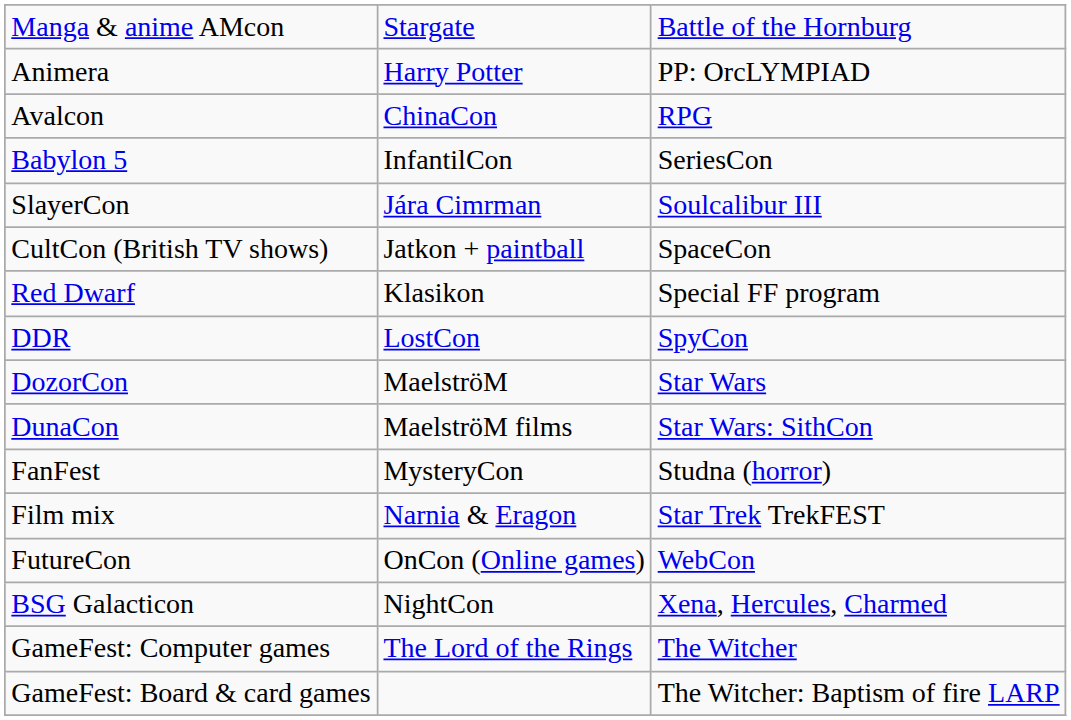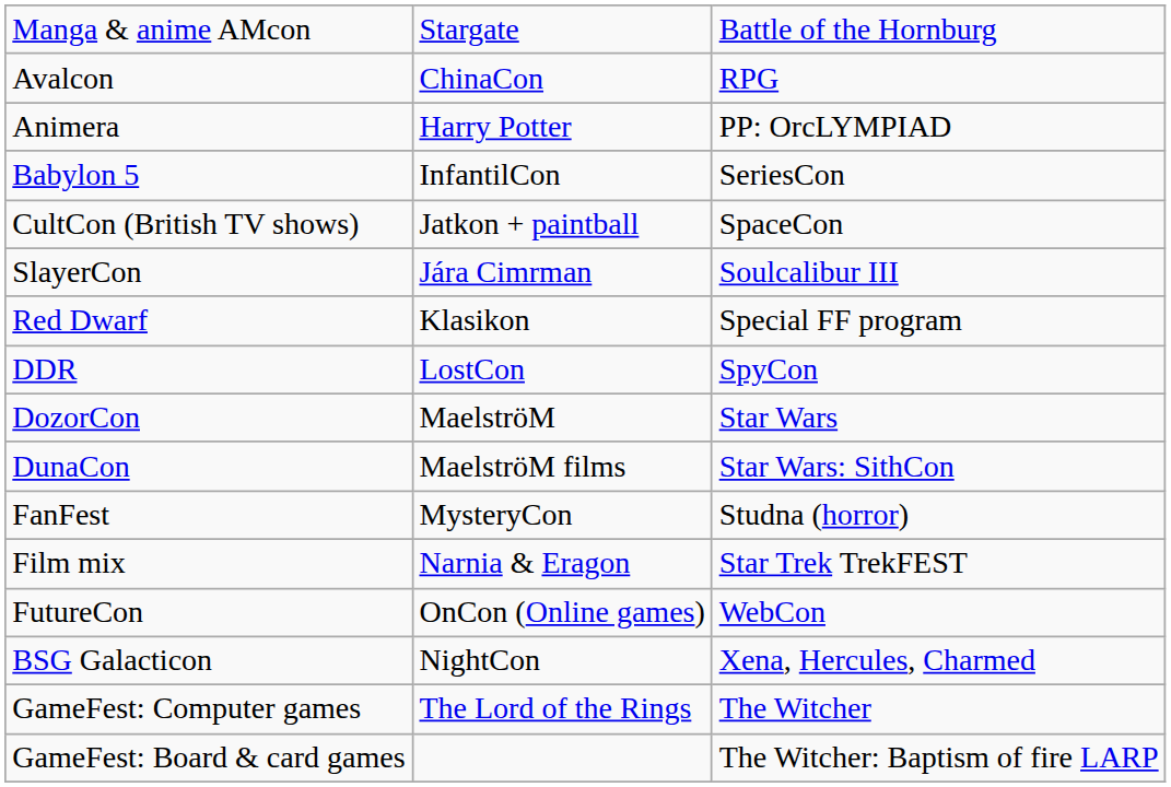rows swapped: Animera <-> Avalcon
rows swapped: SlayerCon <-> CultCon (British TV shows)
